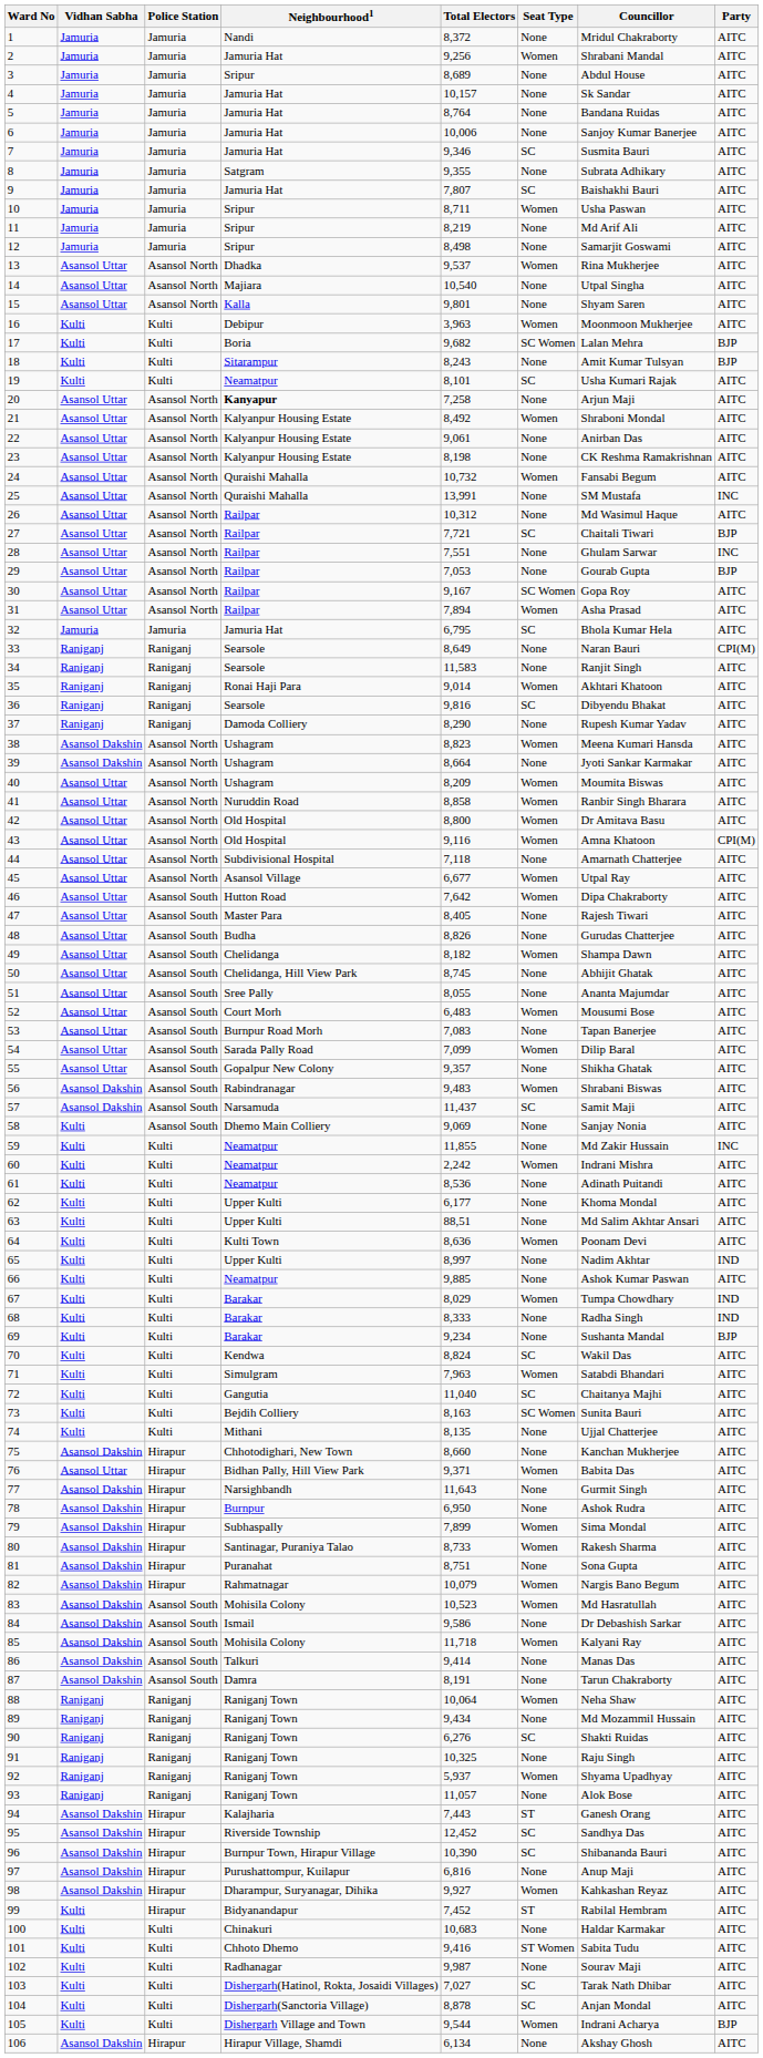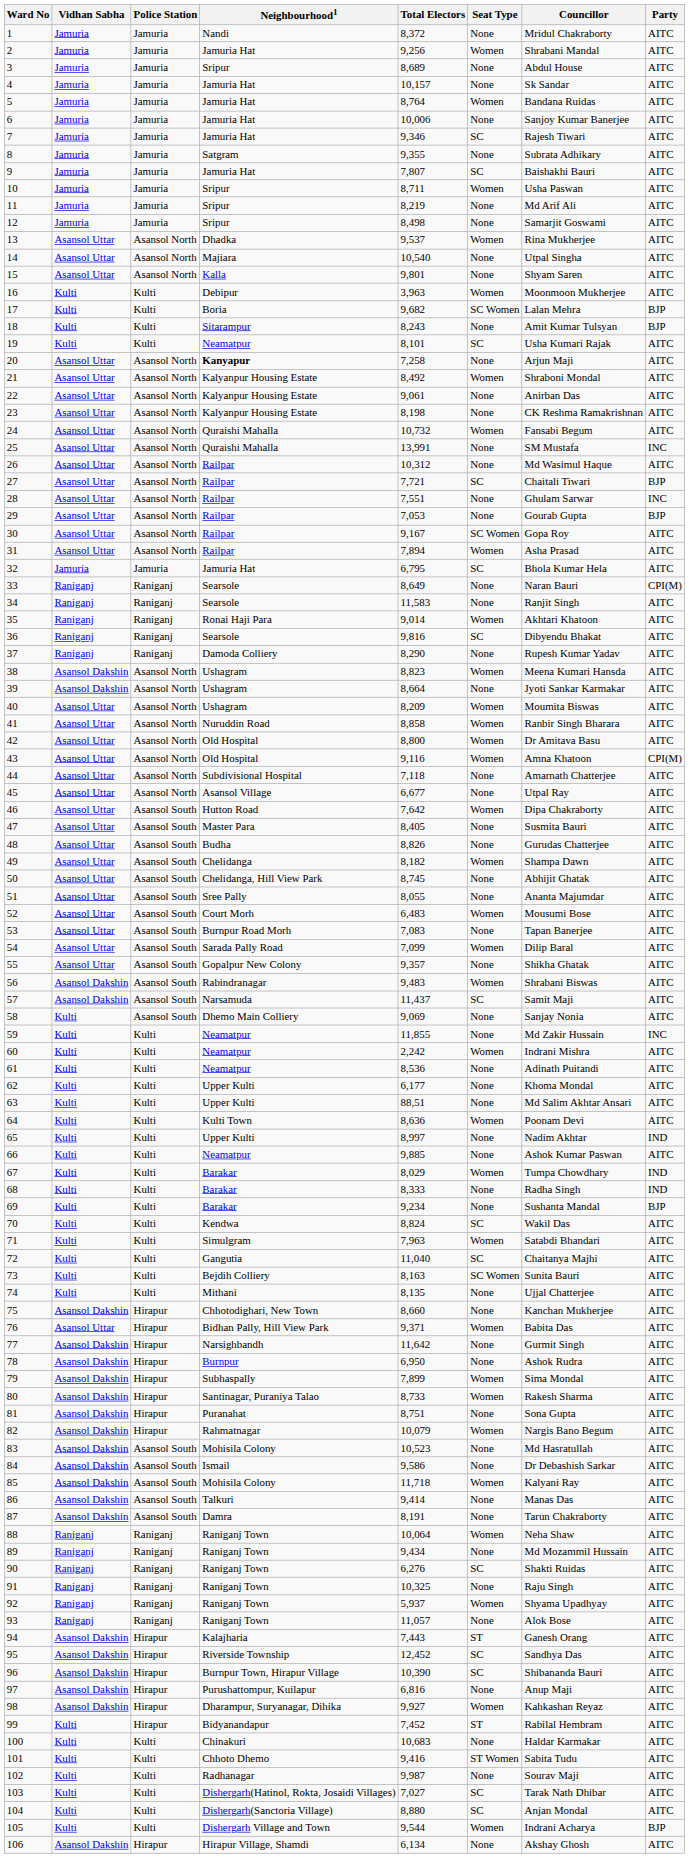5 | Seat Type: None -> Women
7 | Councillor: Susmita Bauri -> Rajesh Tiwari
45 | Seat Type: Women -> None
47 | Councillor: Rajesh Tiwari -> Susmita Bauri
77 | Total Electors: 11,643 -> 11,642
83 | Seat Type: Women -> None
104 | Total Electors: 8,878 -> 8,880
